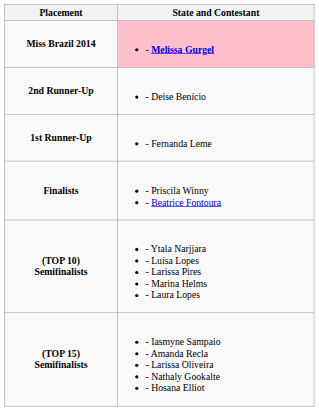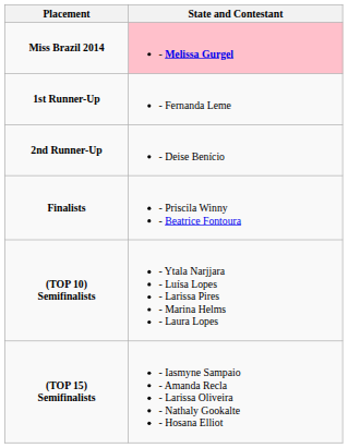rows swapped: 1st Runner-Up <-> 2nd Runner-Up
